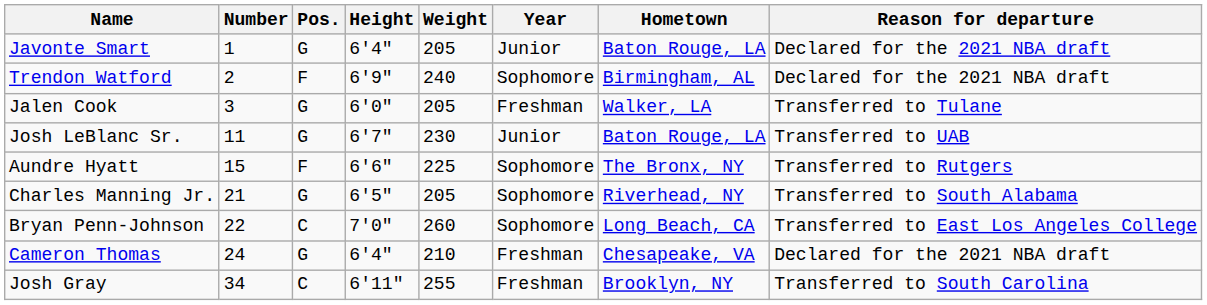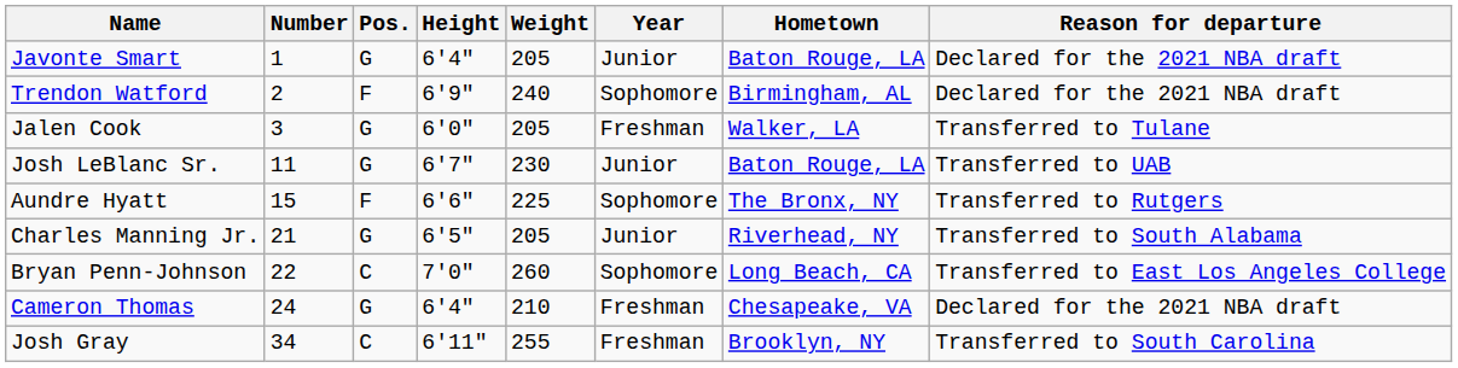Charles Manning Jr. | Year: Sophomore -> Junior
